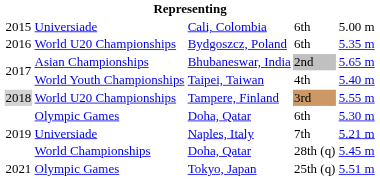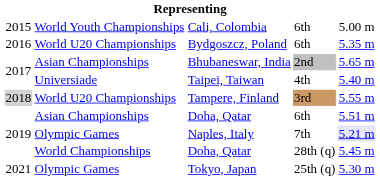Cali, Colombia | column 2: Universiade -> World Youth Championships
Taipei, Taiwan | column 2: World Youth Championships -> Universiade
Doha, Qatar / 6th | column 2: Olympic Games -> Asian Championships
Doha, Qatar / 6th | column 5: 5.30 m -> 5.51 m
Naples, Italy | column 2: Universiade -> Olympic Games
Naples, Italy | column 5: no background -> lavender background
Tokyo, Japan | column 5: 5.51 m -> 5.30 m
